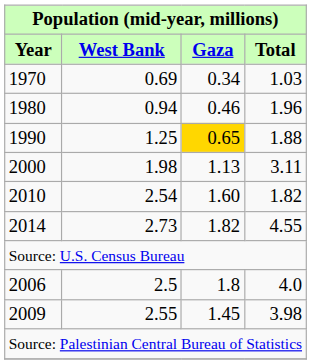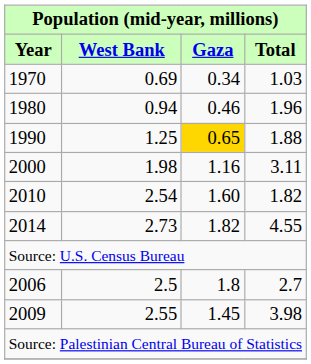2000 | Gaza: 1.13 -> 1.16
2006 | Total: 4.0 -> 2.7
